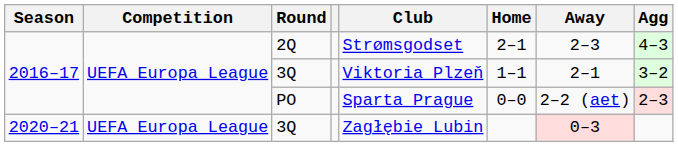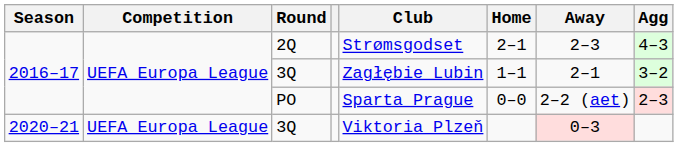2016–17 / 3Q | Club: Viktoria Plzeň -> Zagłębie Lubin
2020–21 / 3Q | Club: Zagłębie Lubin -> Viktoria Plzeň
